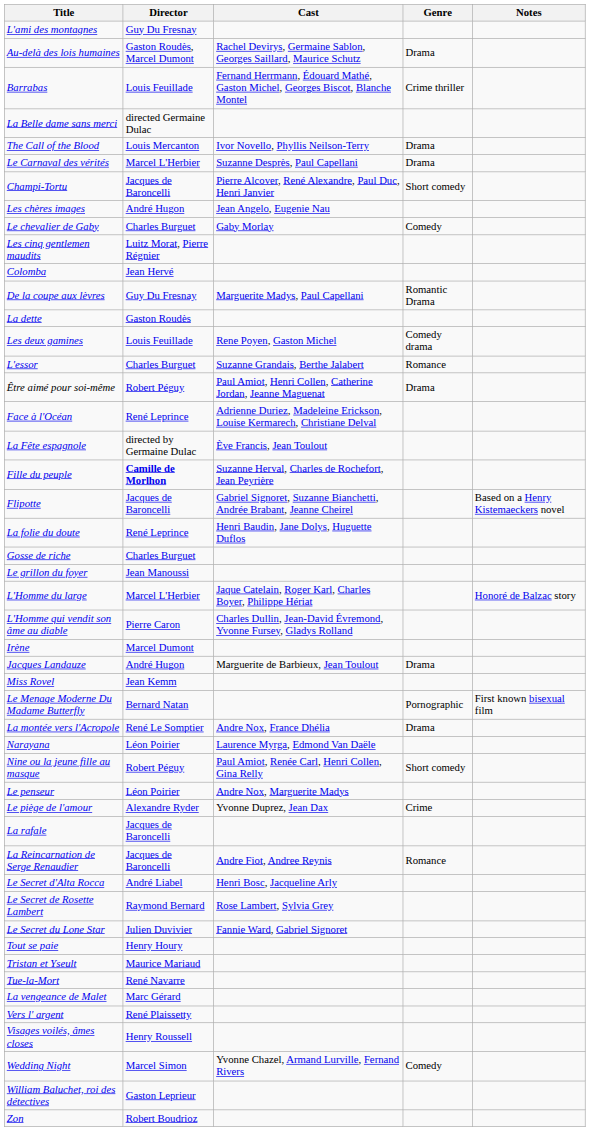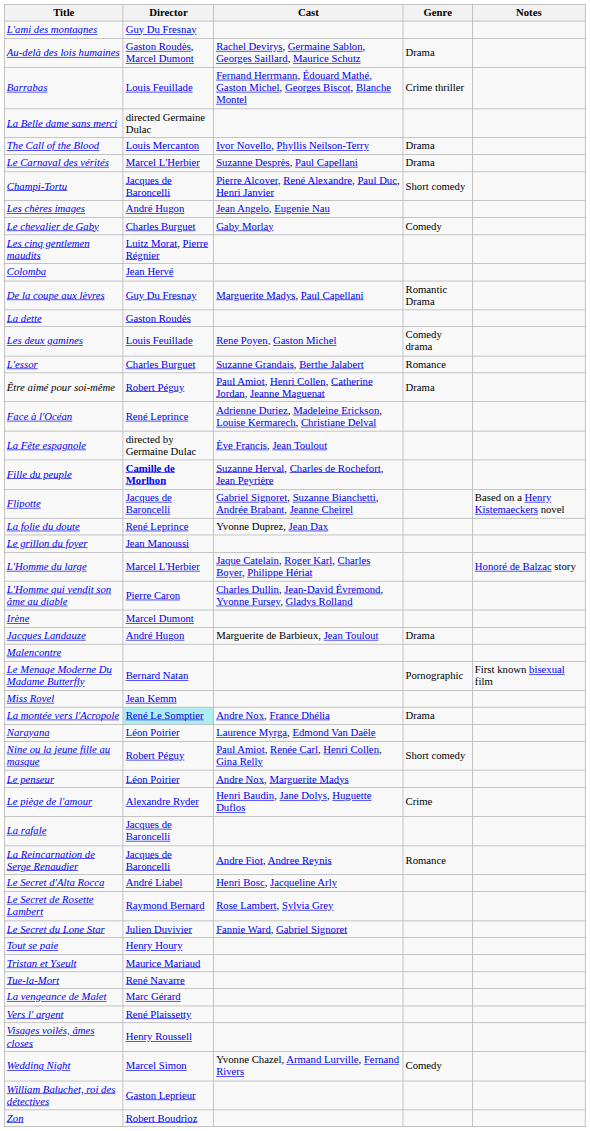La folie du doute | Cast: Henri Baudin, Jane Dolys, Huguette Duflos -> Yvonne Duprez, Jean Dax
- row: Gosse de riche | Charles Burguet
+ row: Malencontre
rows swapped: Le Menage Moderne Du Madame Butterfly <-> Miss Rovel
La montée vers l'Acropole | Director: no background -> paleturquoise background
Le piège de l'amour | Cast: Yvonne Duprez, Jean Dax -> Henri Baudin, Jane Dolys, Huguette Duflos
